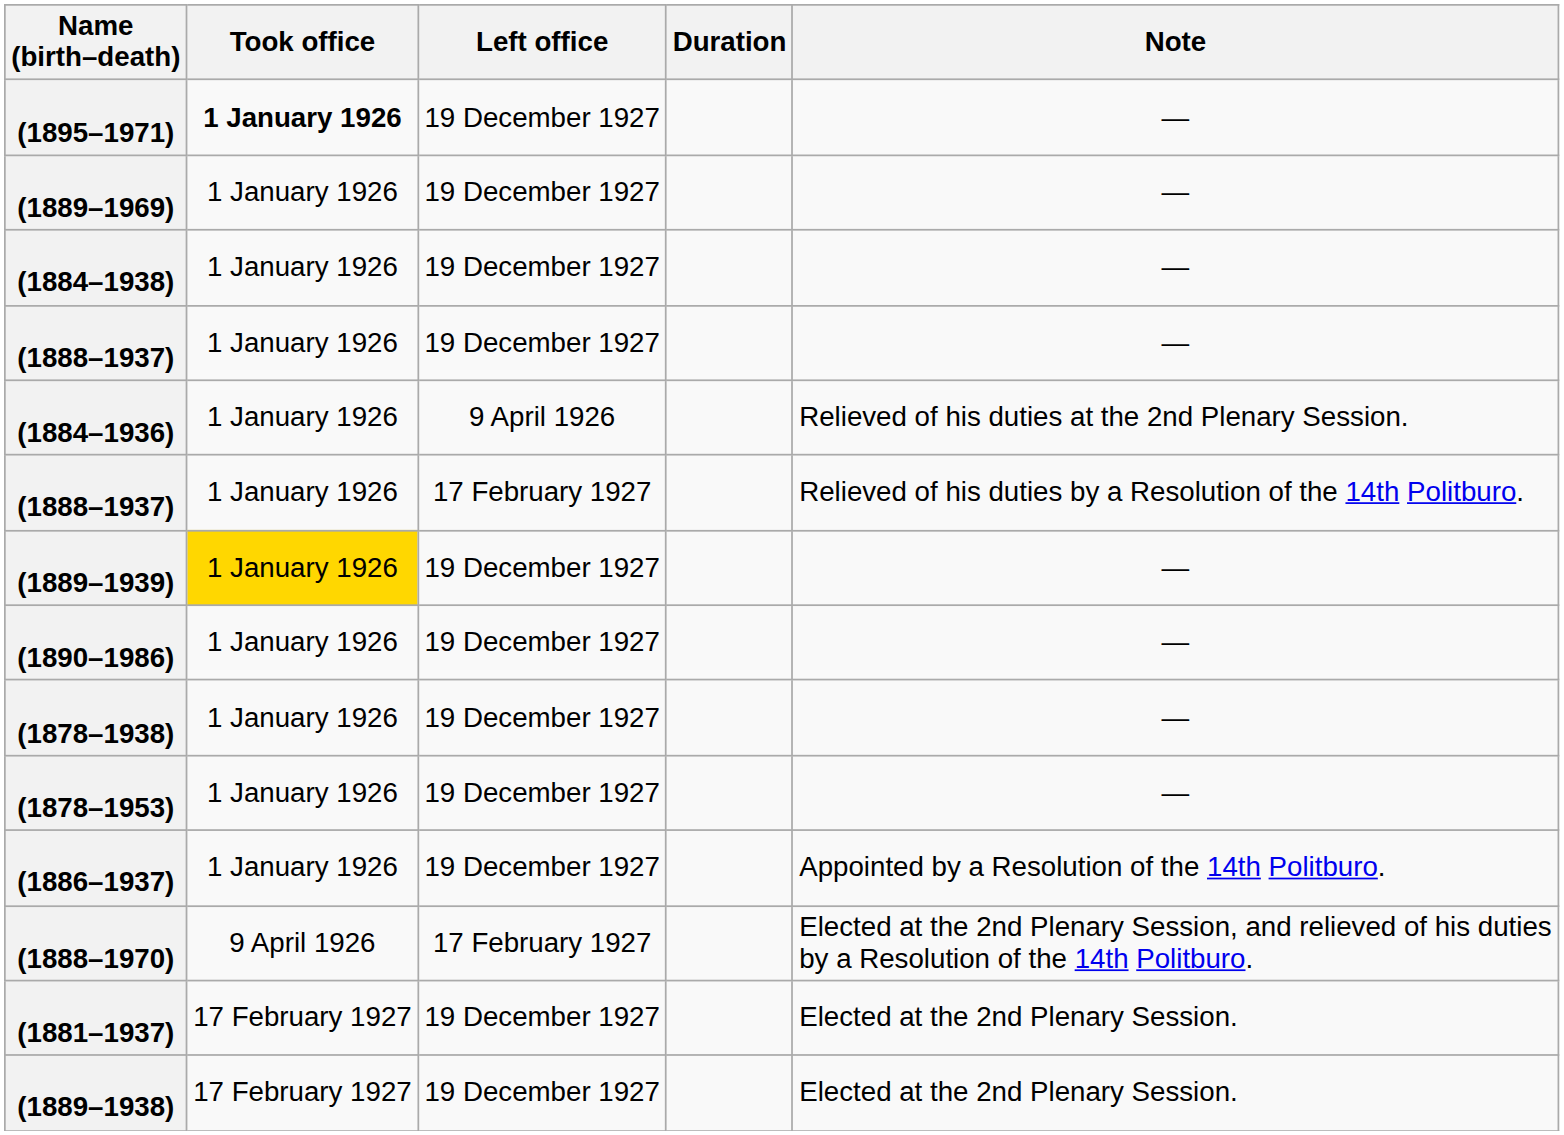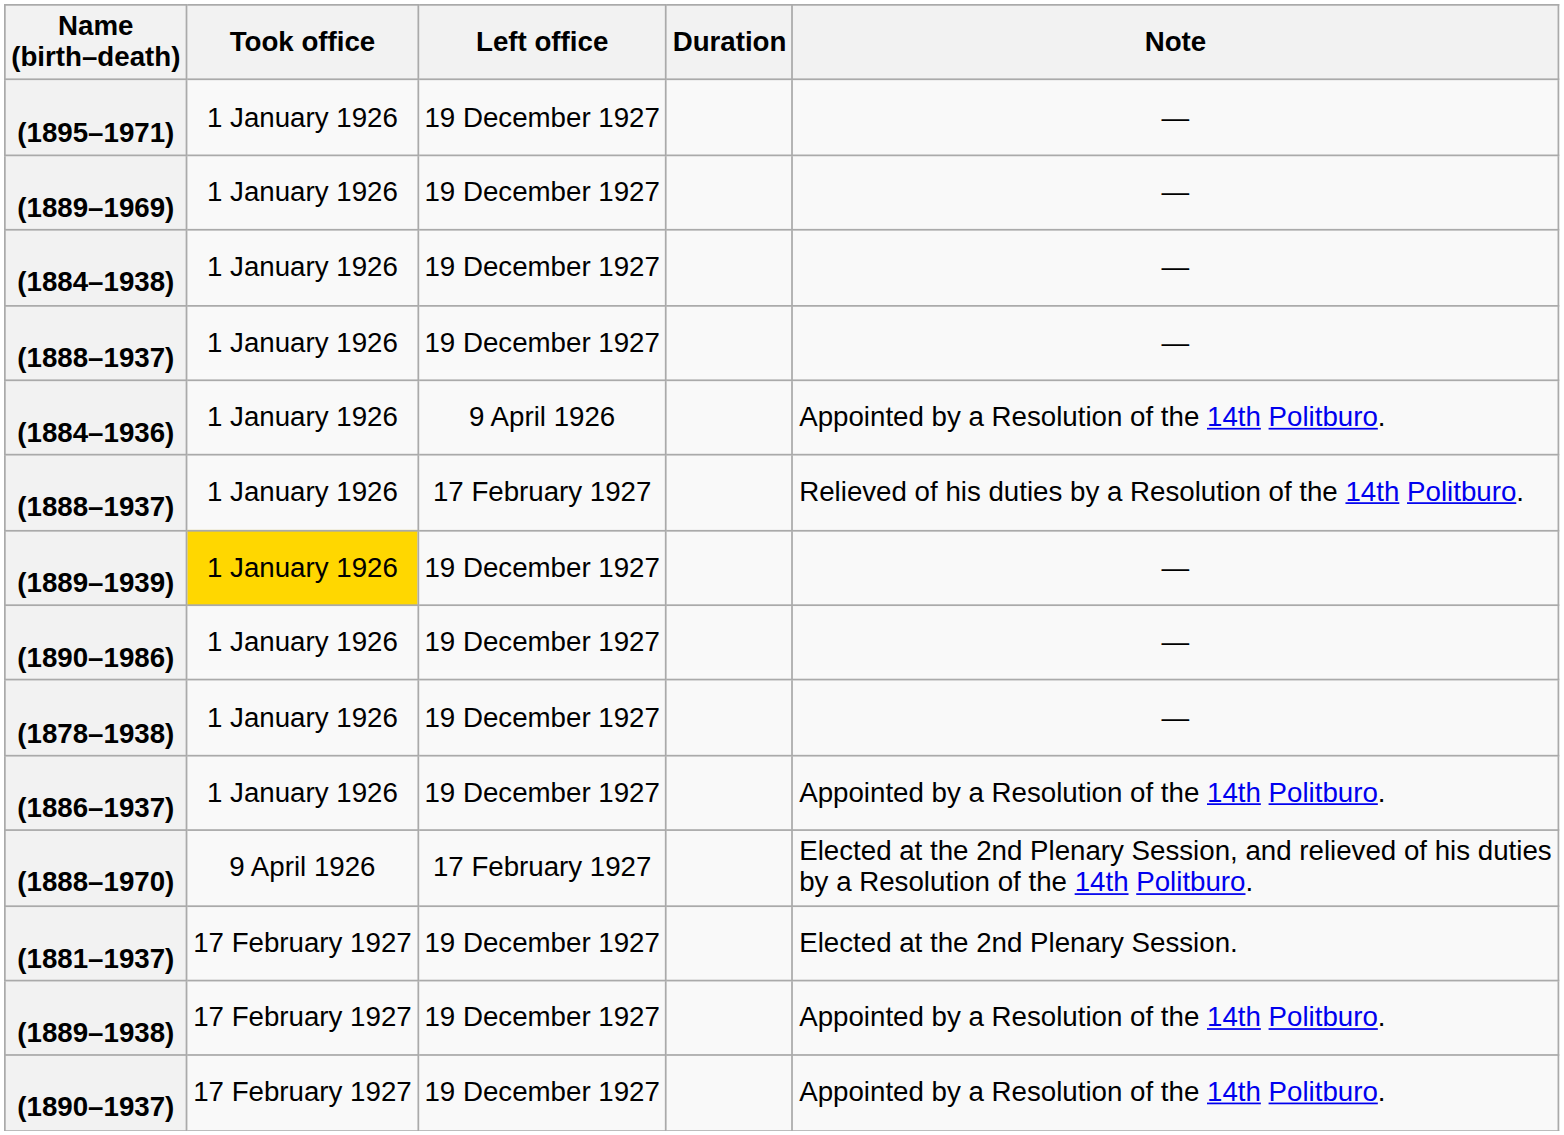(1895–1971) | Took office: bold -> normal
(1884–1936) | Note: Relieved of his duties at the 2nd Plenary Session. -> Appointed by a Resolution of the 14th Politburo.
- row: (1878–1953) | 1 January 1926 | 19 December 1927 | —
(1889–1938) | Note: Elected at the 2nd Plenary Session. -> Appointed by a Resolution of the 14th Politburo.
+ row: (1890–1937) | 17 February 1927 | 19 December 1927 | Appointed by a Resolution of the 14th Politburo.
